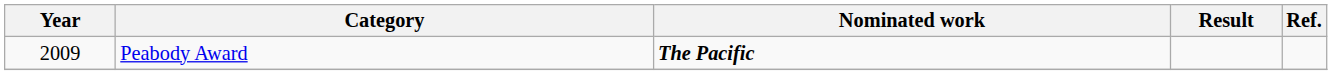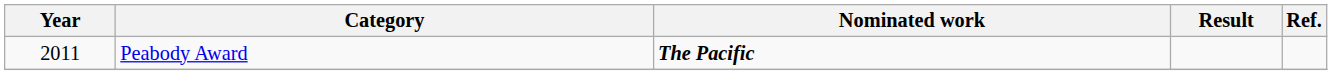Peabody Award | Year: 2009 -> 2011
